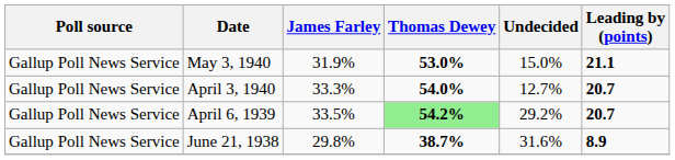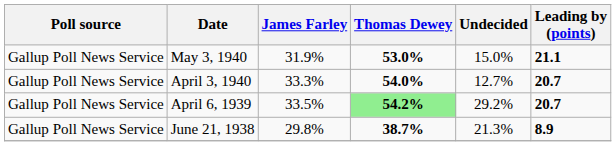June 21, 1938 | Undecided: 31.6% -> 21.3%
